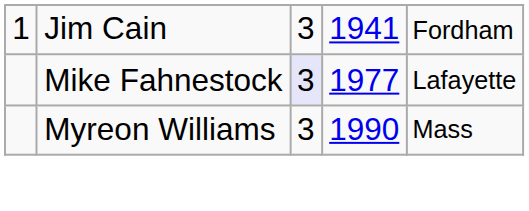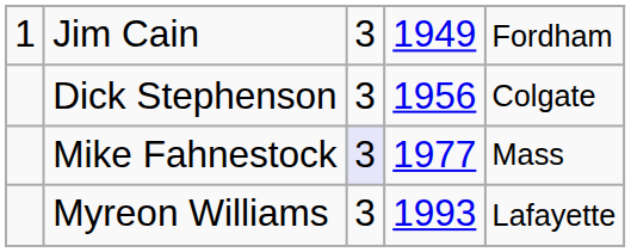Jim Cain | column 4: 1941 -> 1949
+ row: Dick Stephenson | 3 | 1956 | Colgate
Mike Fahnestock | column 5: Lafayette -> Mass
Myreon Williams | column 4: 1990 -> 1993
Myreon Williams | column 5: Mass -> Lafayette
